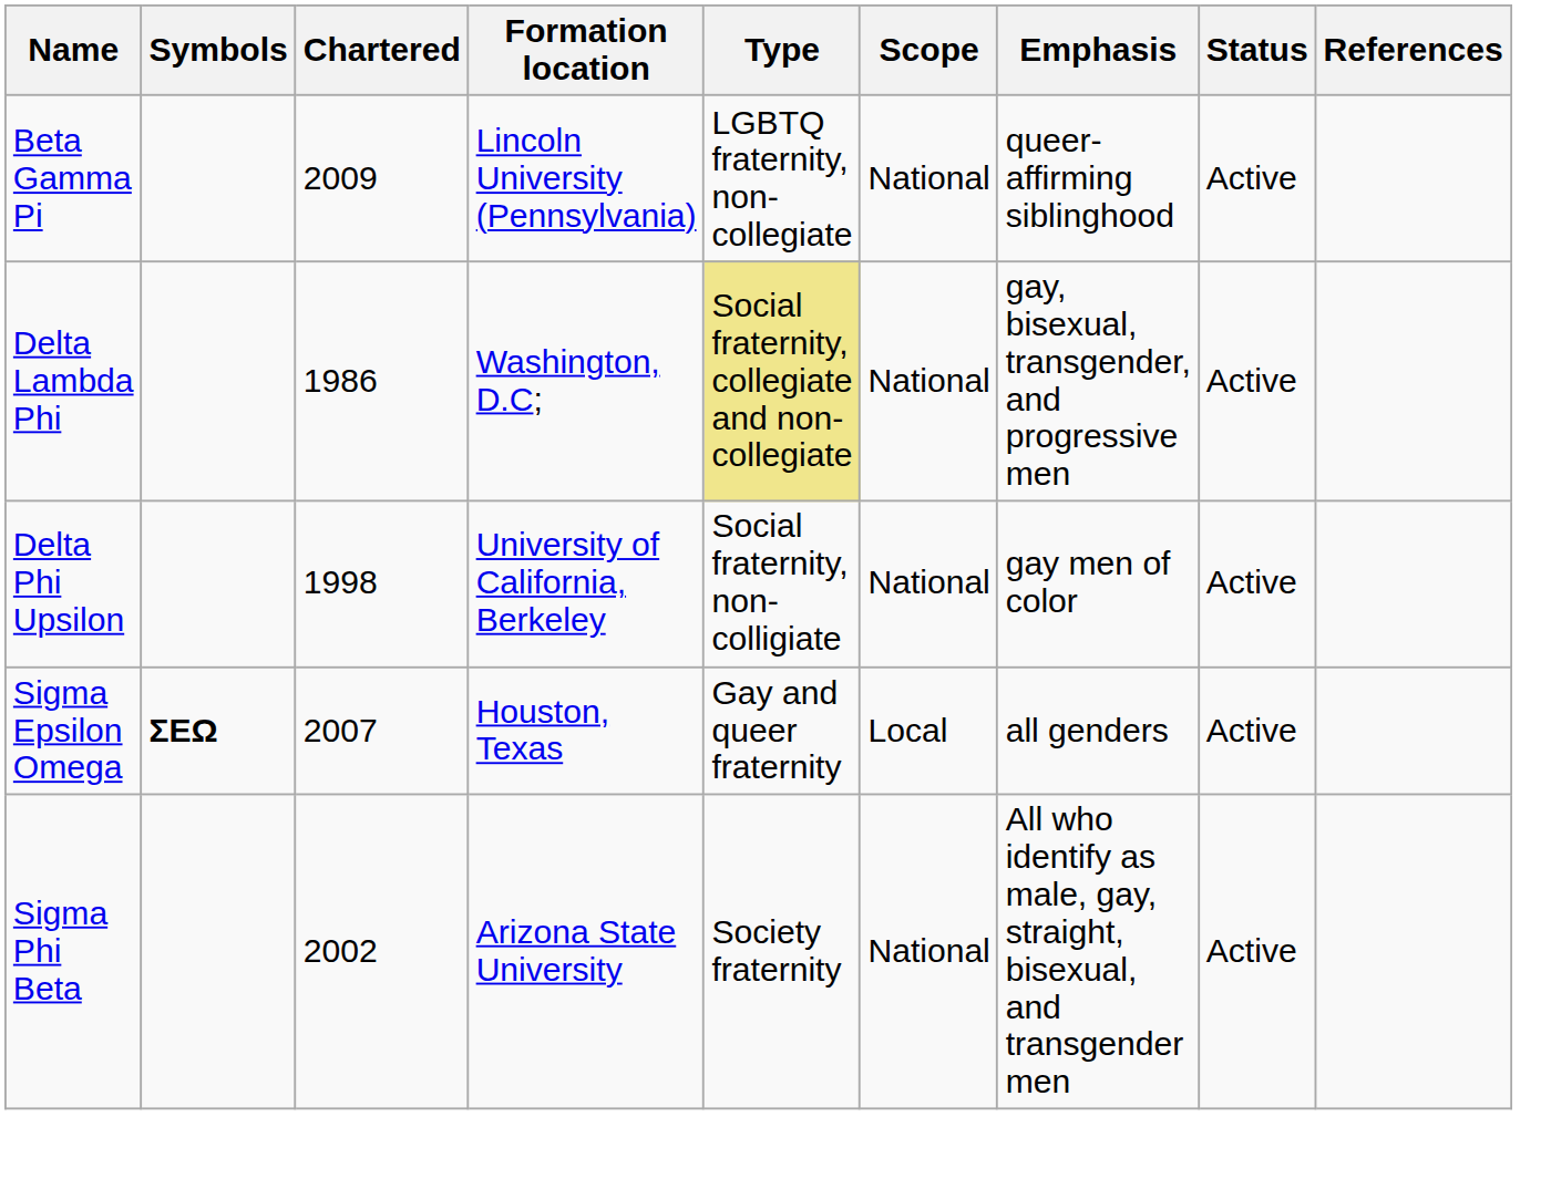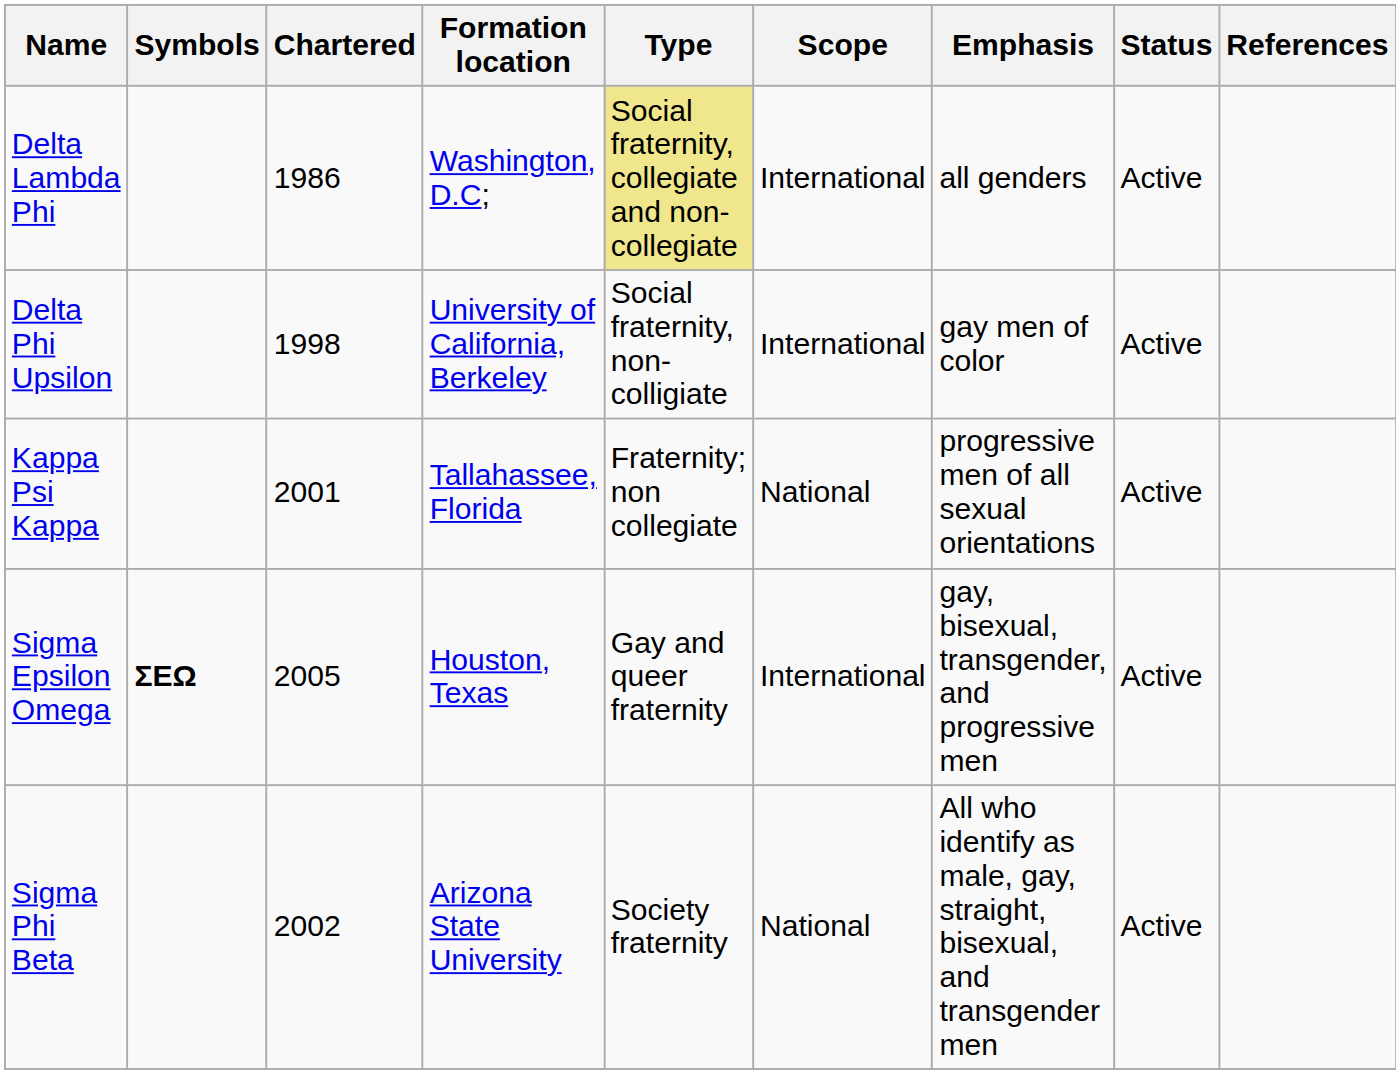- row: Beta Gamma Pi | 2009 | Lincoln University (Pennsylvania) | LGBTQ fraternity, non-collegiate | National | queer-affirming siblinghood | Active
Delta Lambda Phi | Scope: National -> International
Delta Lambda Phi | Emphasis: gay, bisexual, transgender, and progressive men -> all genders
Delta Phi Upsilon | Scope: National -> International
+ row: Kappa Psi Kappa | 2001 | Tallahassee, Florida | Fraternity; non collegiate | National | progressive men of all sexual orientations | Active
Sigma Epsilon Omega | Chartered: 2007 -> 2005
Sigma Epsilon Omega | Scope: Local -> International
Sigma Epsilon Omega | Emphasis: all genders -> gay, bisexual, transgender, and progressive men
